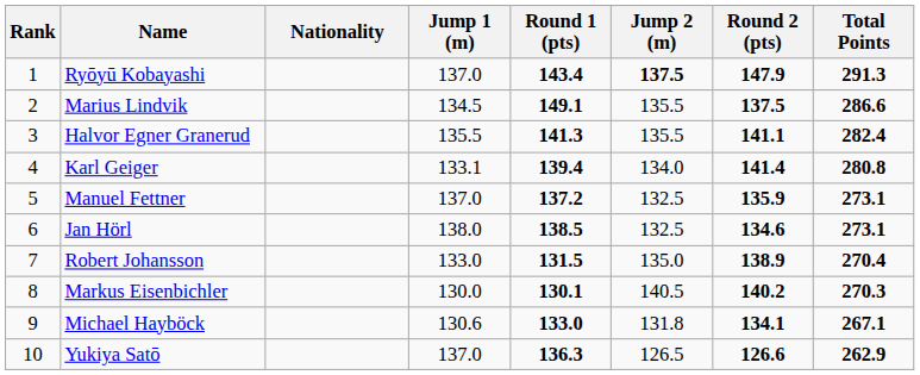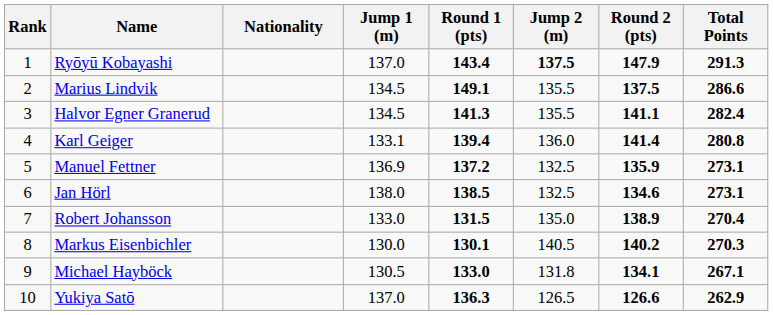Halvor Egner Granerud | Jump 1 (m): 135.5 -> 134.5
Karl Geiger | Jump 2 (m): 134.0 -> 136.0
Manuel Fettner | Jump 1 (m): 137.0 -> 136.9
Michael Hayböck | Jump 1 (m): 130.6 -> 130.5
